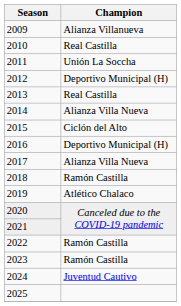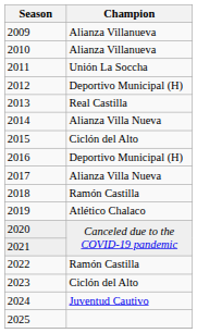2010 | Champion: Real Castilla -> Alianza Villanueva
2023 | Champion: Ramón Castilla -> Ciclón del Alto
